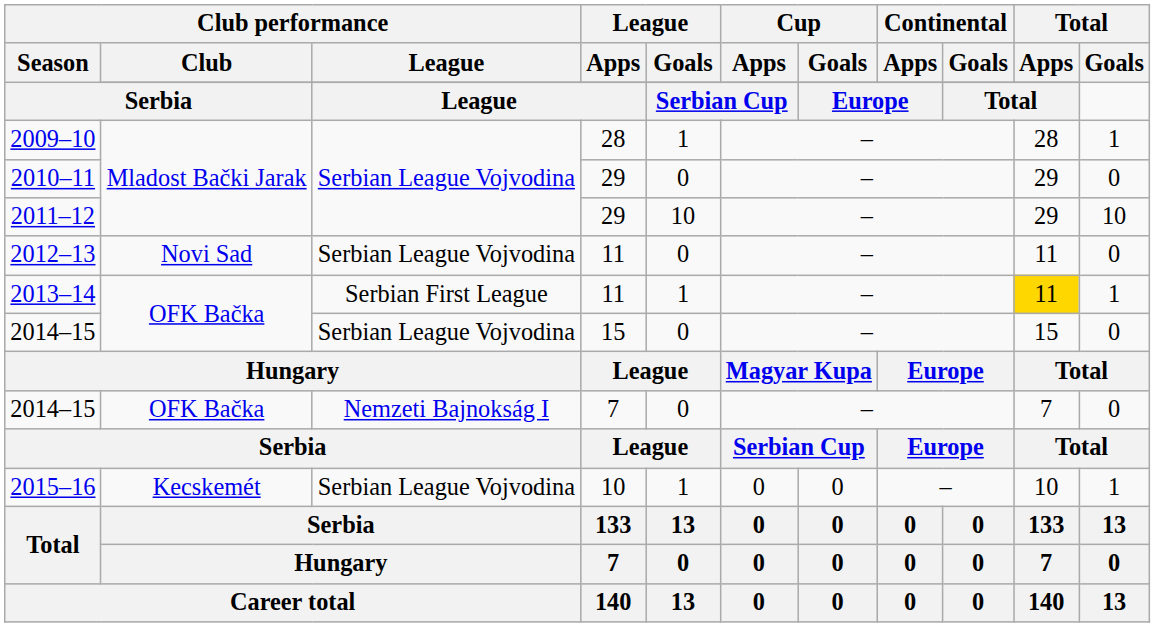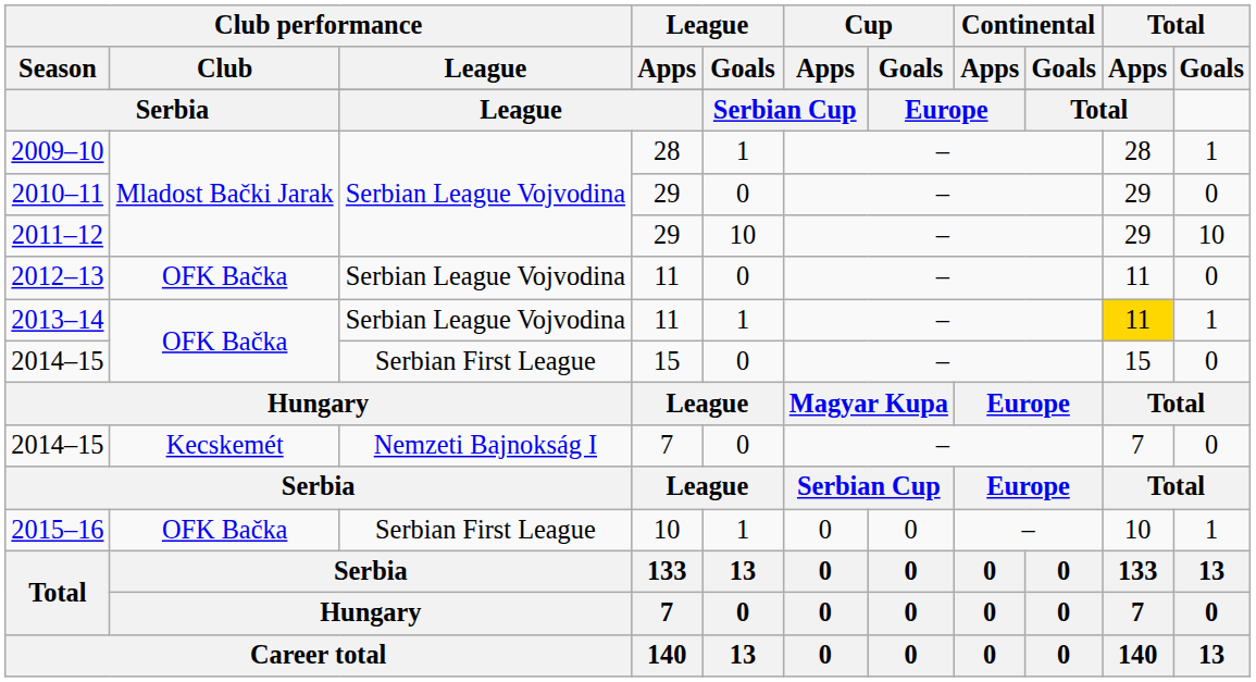2012–13 | Club performance / Club: Novi Sad -> OFK Bačka
2013–14 | Club performance / League: Serbian First League -> Serbian League Vojvodina
2014–15 / 15 | Club performance / League: Serbian League Vojvodina -> Serbian First League
2014–15 / 7 | Club performance / Club: OFK Bačka -> Kecskemét
2015–16 | Club performance / Club: Kecskemét -> OFK Bačka
2015–16 | Club performance / League: Serbian League Vojvodina -> Serbian First League
